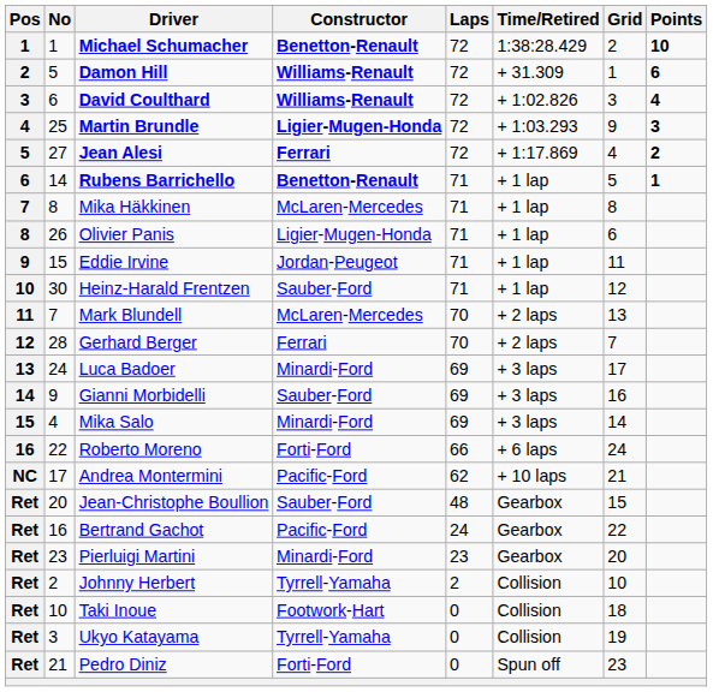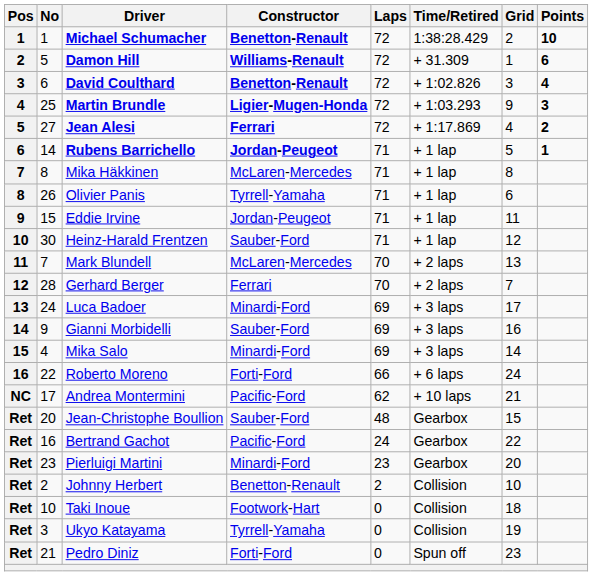David Coulthard | Constructor: Williams-Renault -> Benetton-Renault
Rubens Barrichello | Constructor: Benetton-Renault -> Jordan-Peugeot
Olivier Panis | Constructor: Ligier-Mugen-Honda -> Tyrrell-Yamaha
Johnny Herbert | Constructor: Tyrrell-Yamaha -> Benetton-Renault
